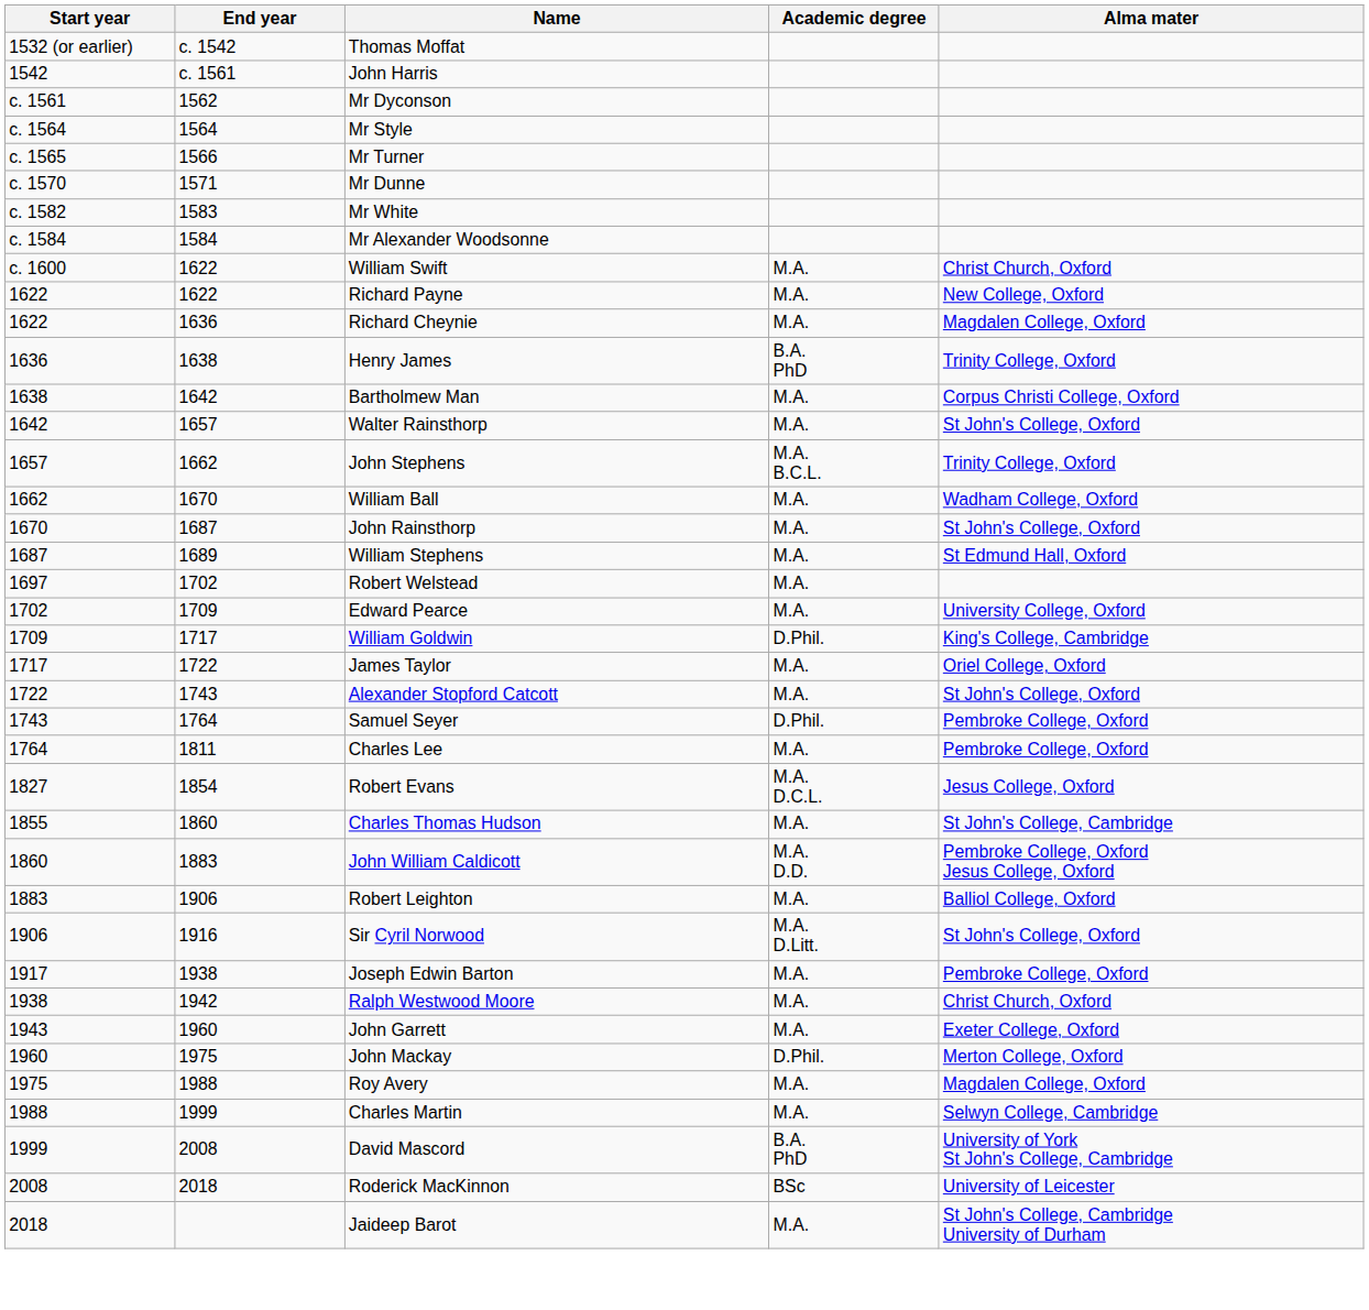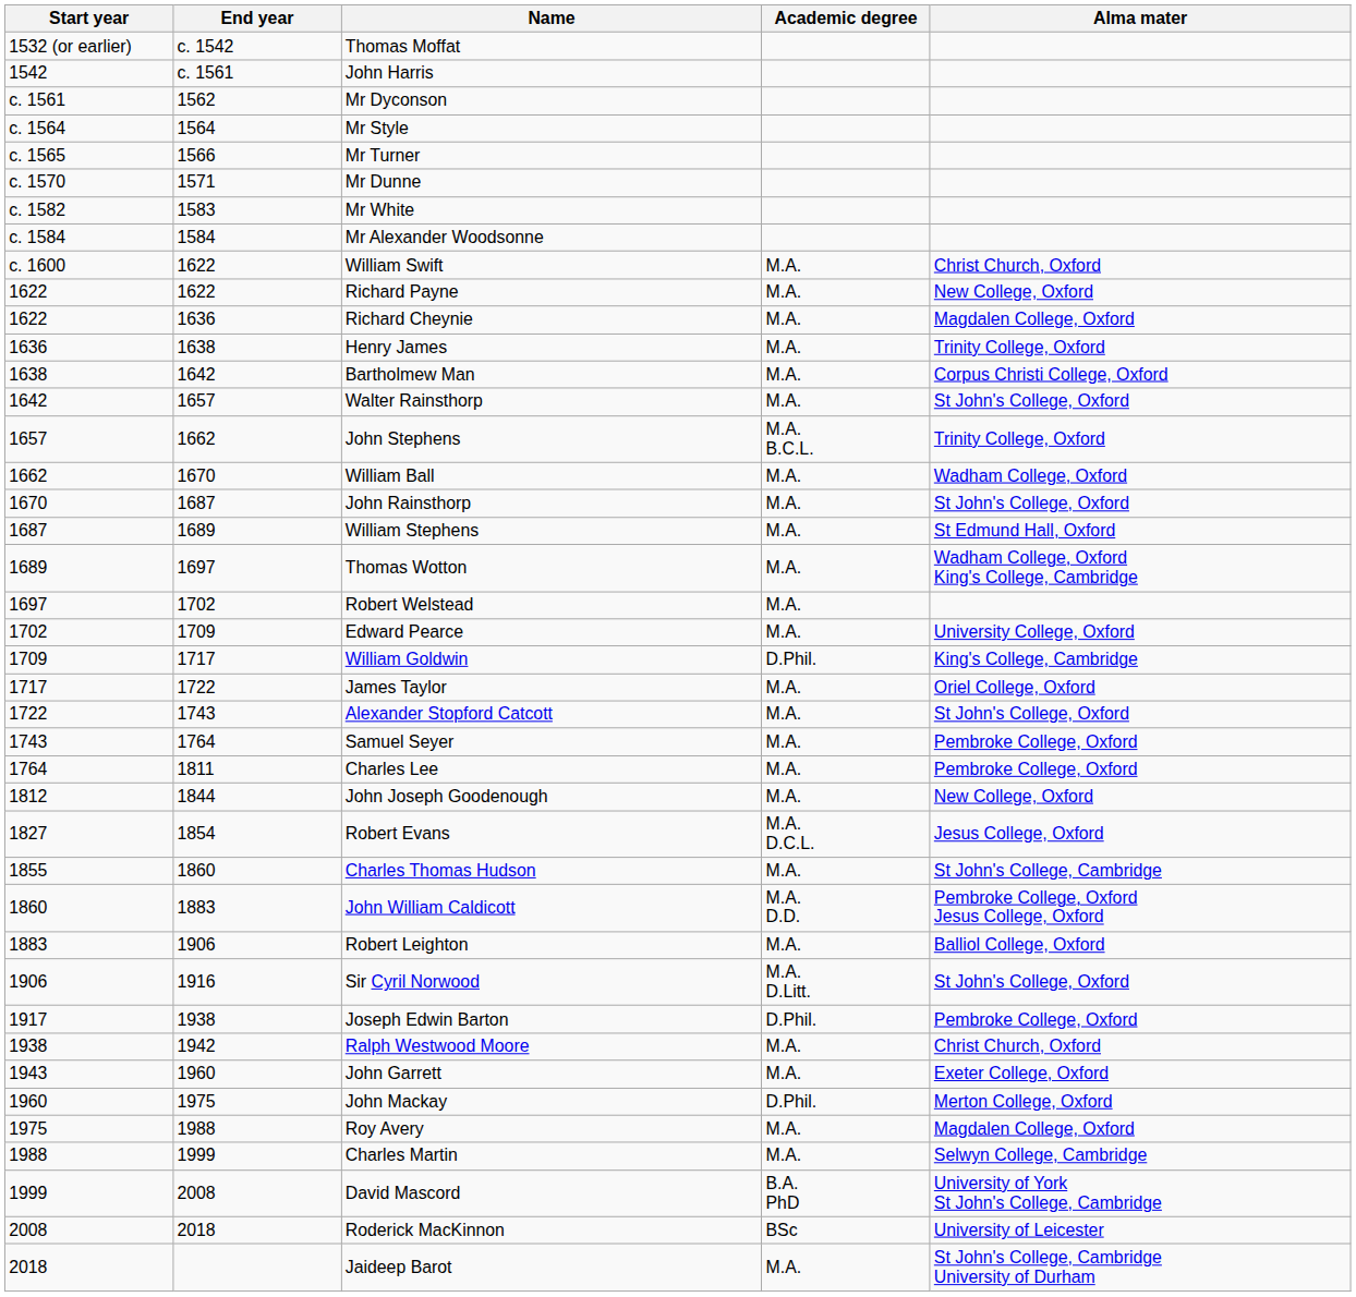Henry James | Academic degree: B.A. PhD -> M.A.
+ row: 1689 | 1697 | Thomas Wotton | M.A. | Wadham College, Oxford King's College, Cambridge
Samuel Seyer | Academic degree: D.Phil. -> M.A.
+ row: 1812 | 1844 | John Joseph Goodenough | M.A. | New College, Oxford
Joseph Edwin Barton | Academic degree: M.A. -> D.Phil.
